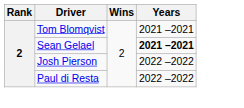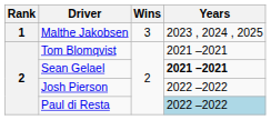+ row: 1 | Malthe Jakobsen | 3 | 2023 , 2024 , 2025
Paul di Resta | Years: no background -> lightblue background
